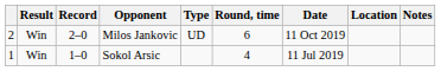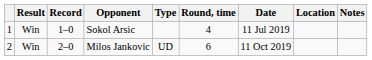rows swapped: Milos Jankovic <-> Sokol Arsic
